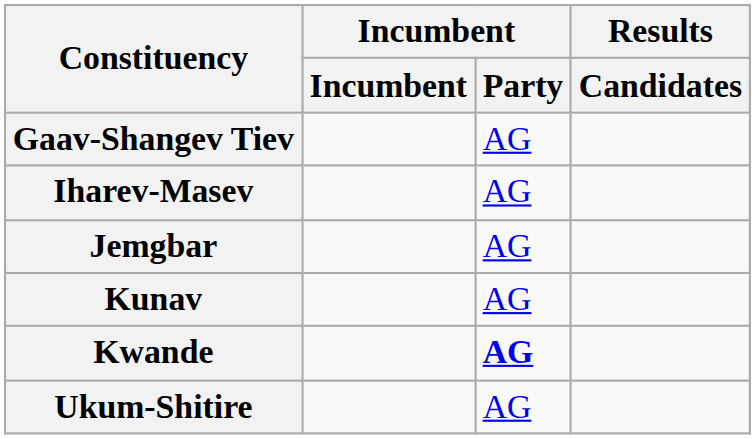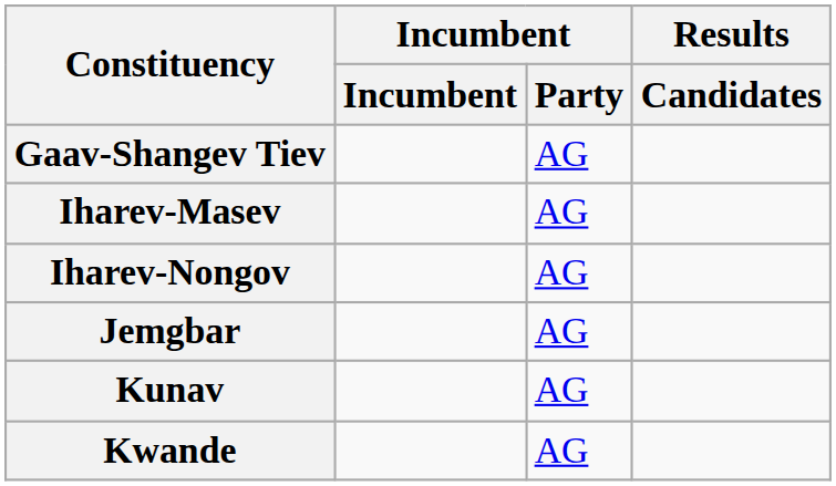+ row: Iharev-Nongov | AG
Kwande | Incumbent / Party: bold -> normal
- row: Ukum-Shitire | AG
